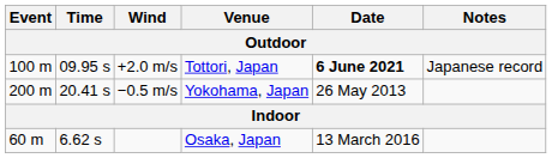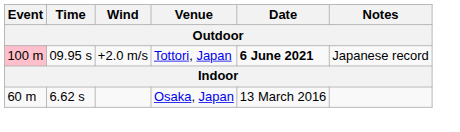+2.0 m/s | Event: no background -> pink background
- row: 200 m | 20.41 s | −0.5 m/s | Yokohama, Japan | 26 May 2013
